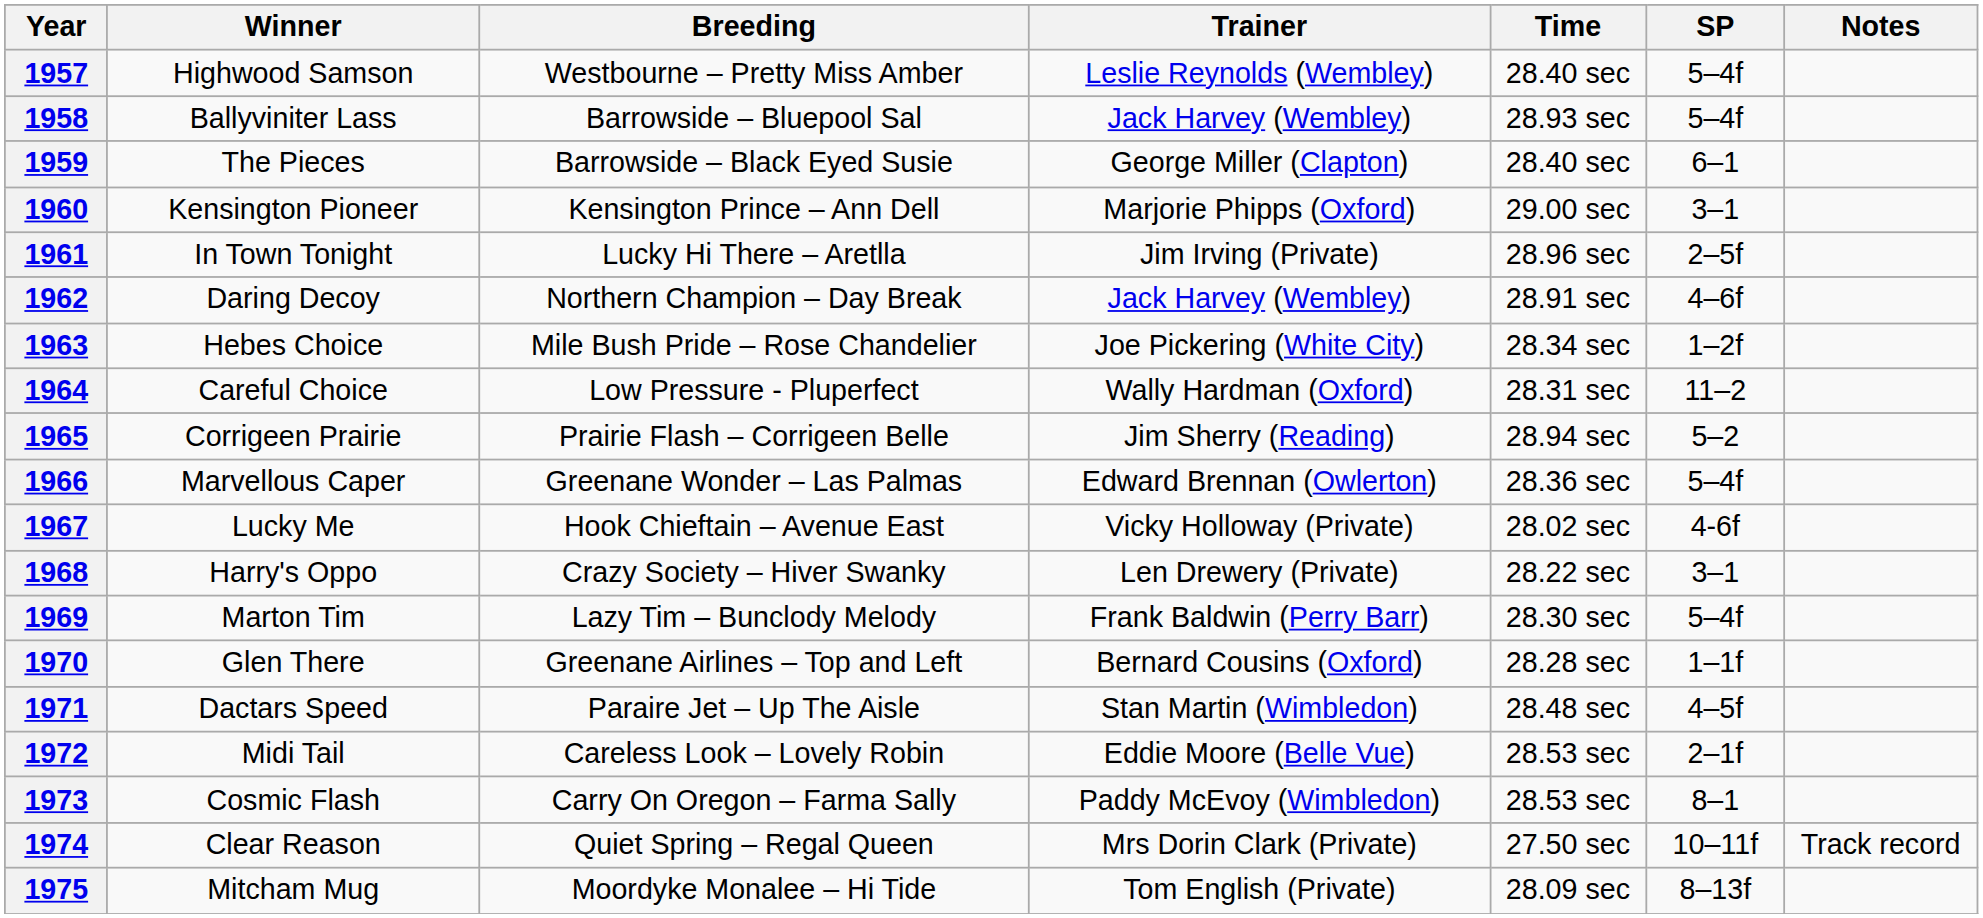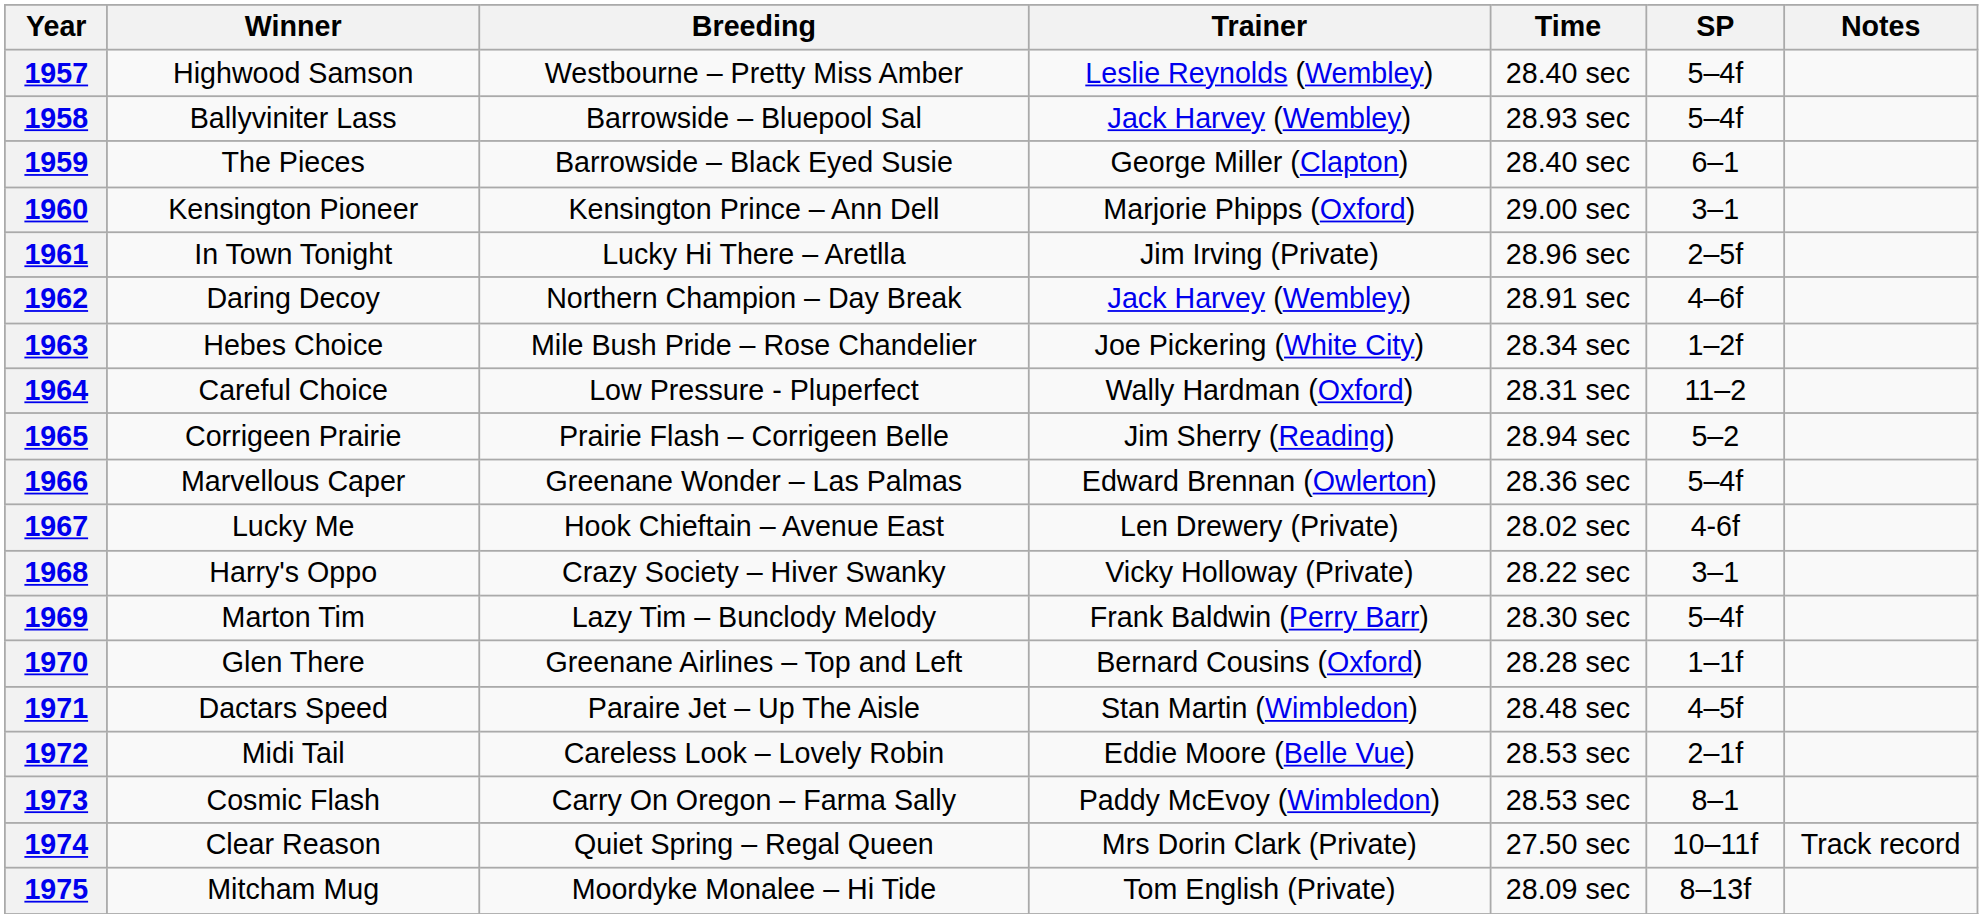1967 | Trainer: Vicky Holloway (Private) -> Len Drewery (Private)
1968 | Trainer: Len Drewery (Private) -> Vicky Holloway (Private)
